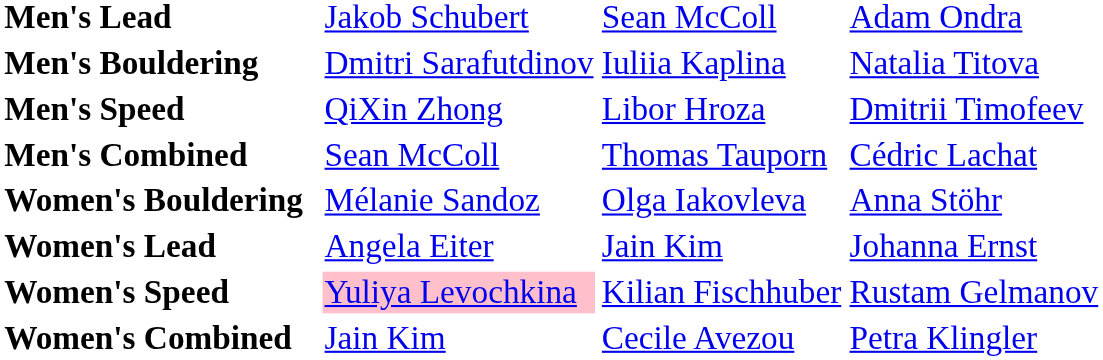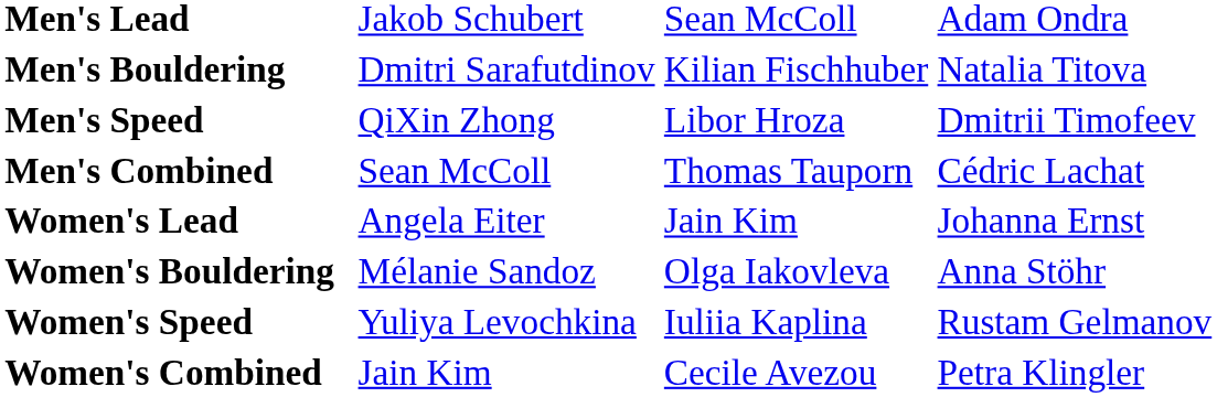Men's Bouldering | column 3: Iuliia Kaplina -> Kilian Fischhuber
rows swapped: Women's Lead <-> Women's Bouldering
Women's Speed | column 2: pink background -> no background
Women's Speed | column 3: Kilian Fischhuber -> Iuliia Kaplina
